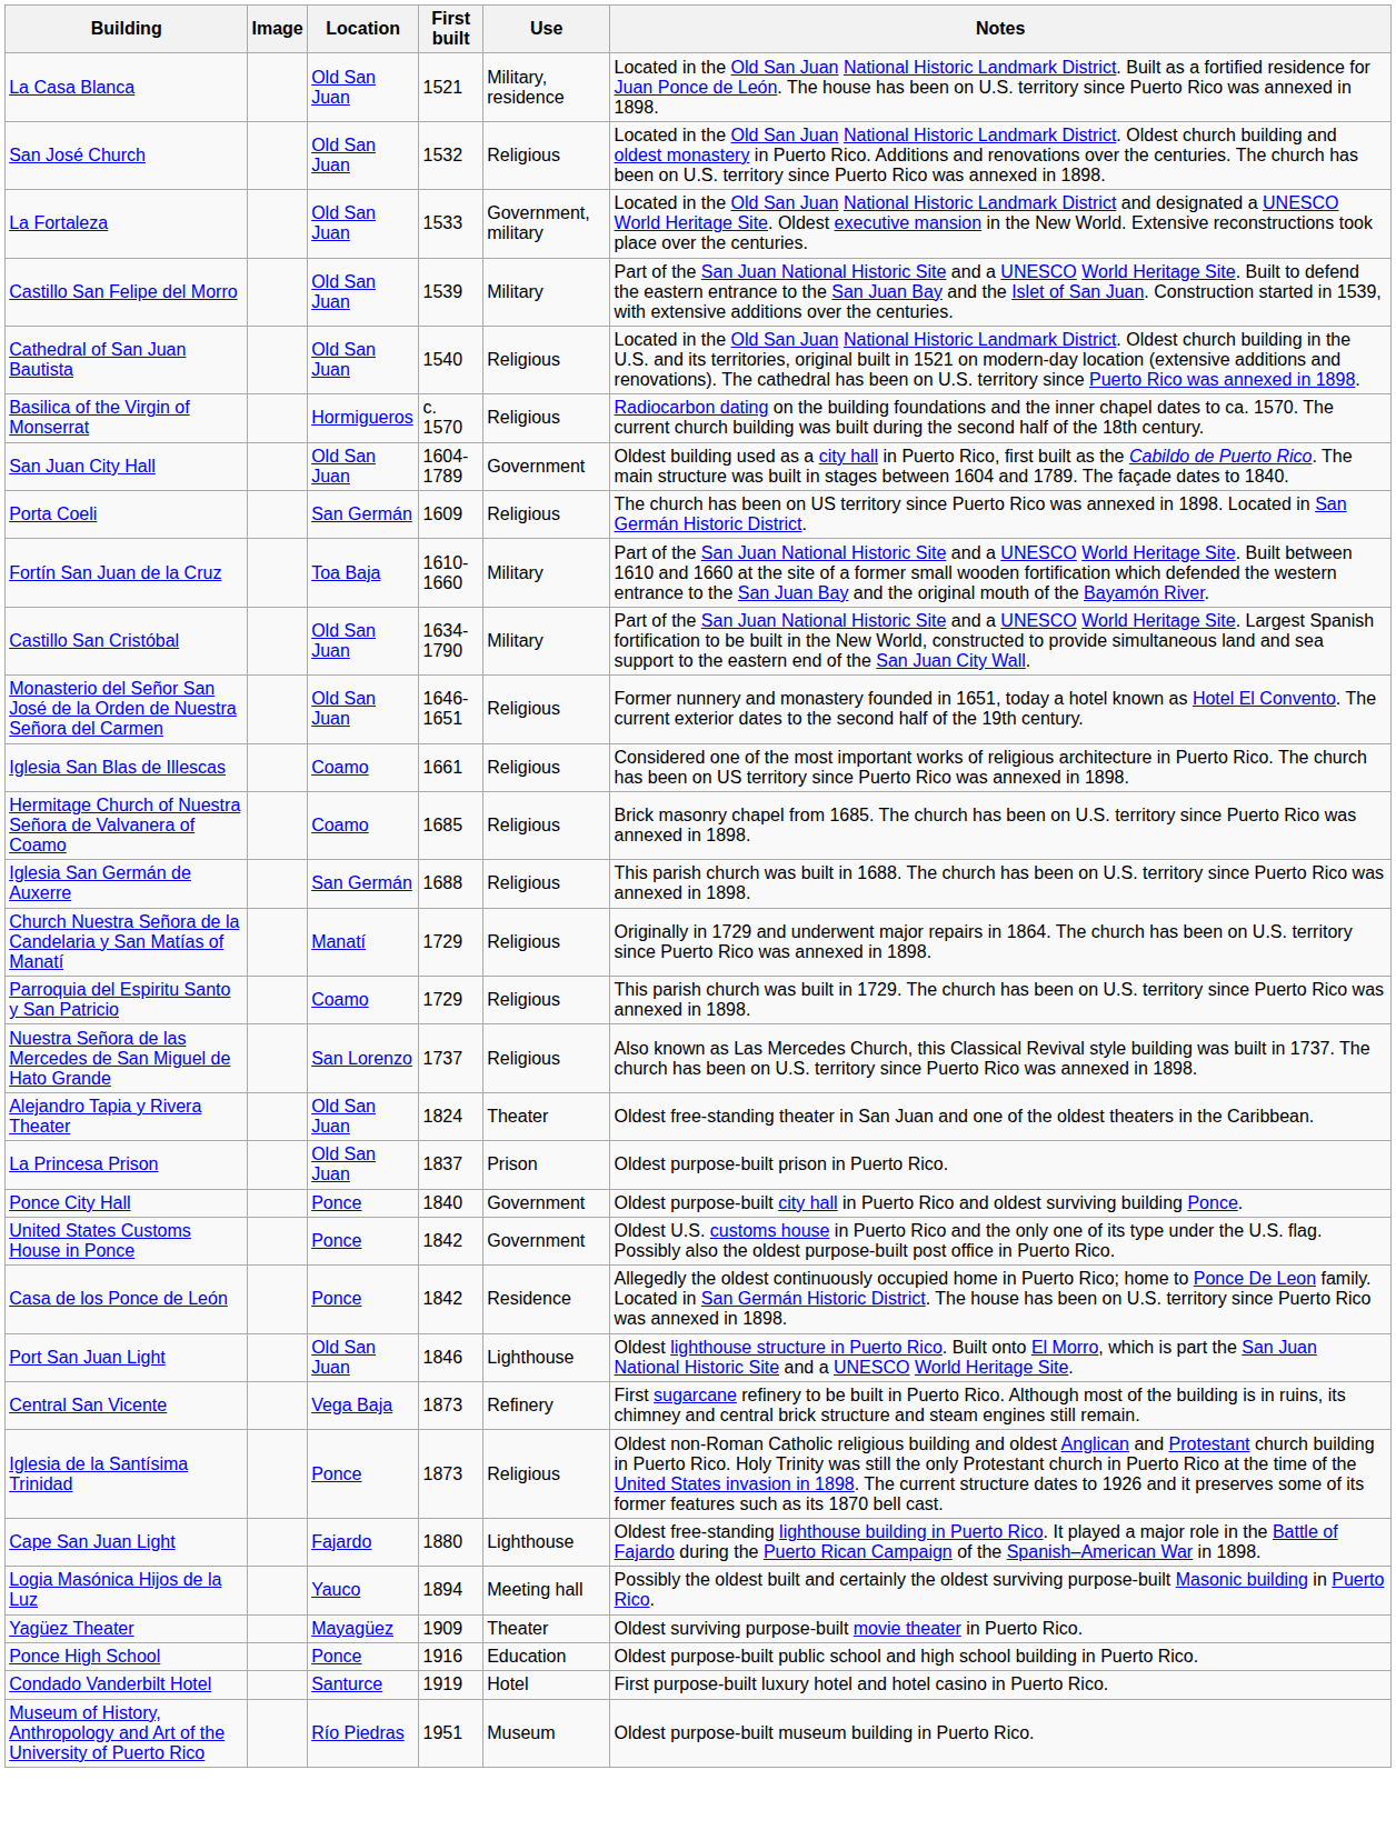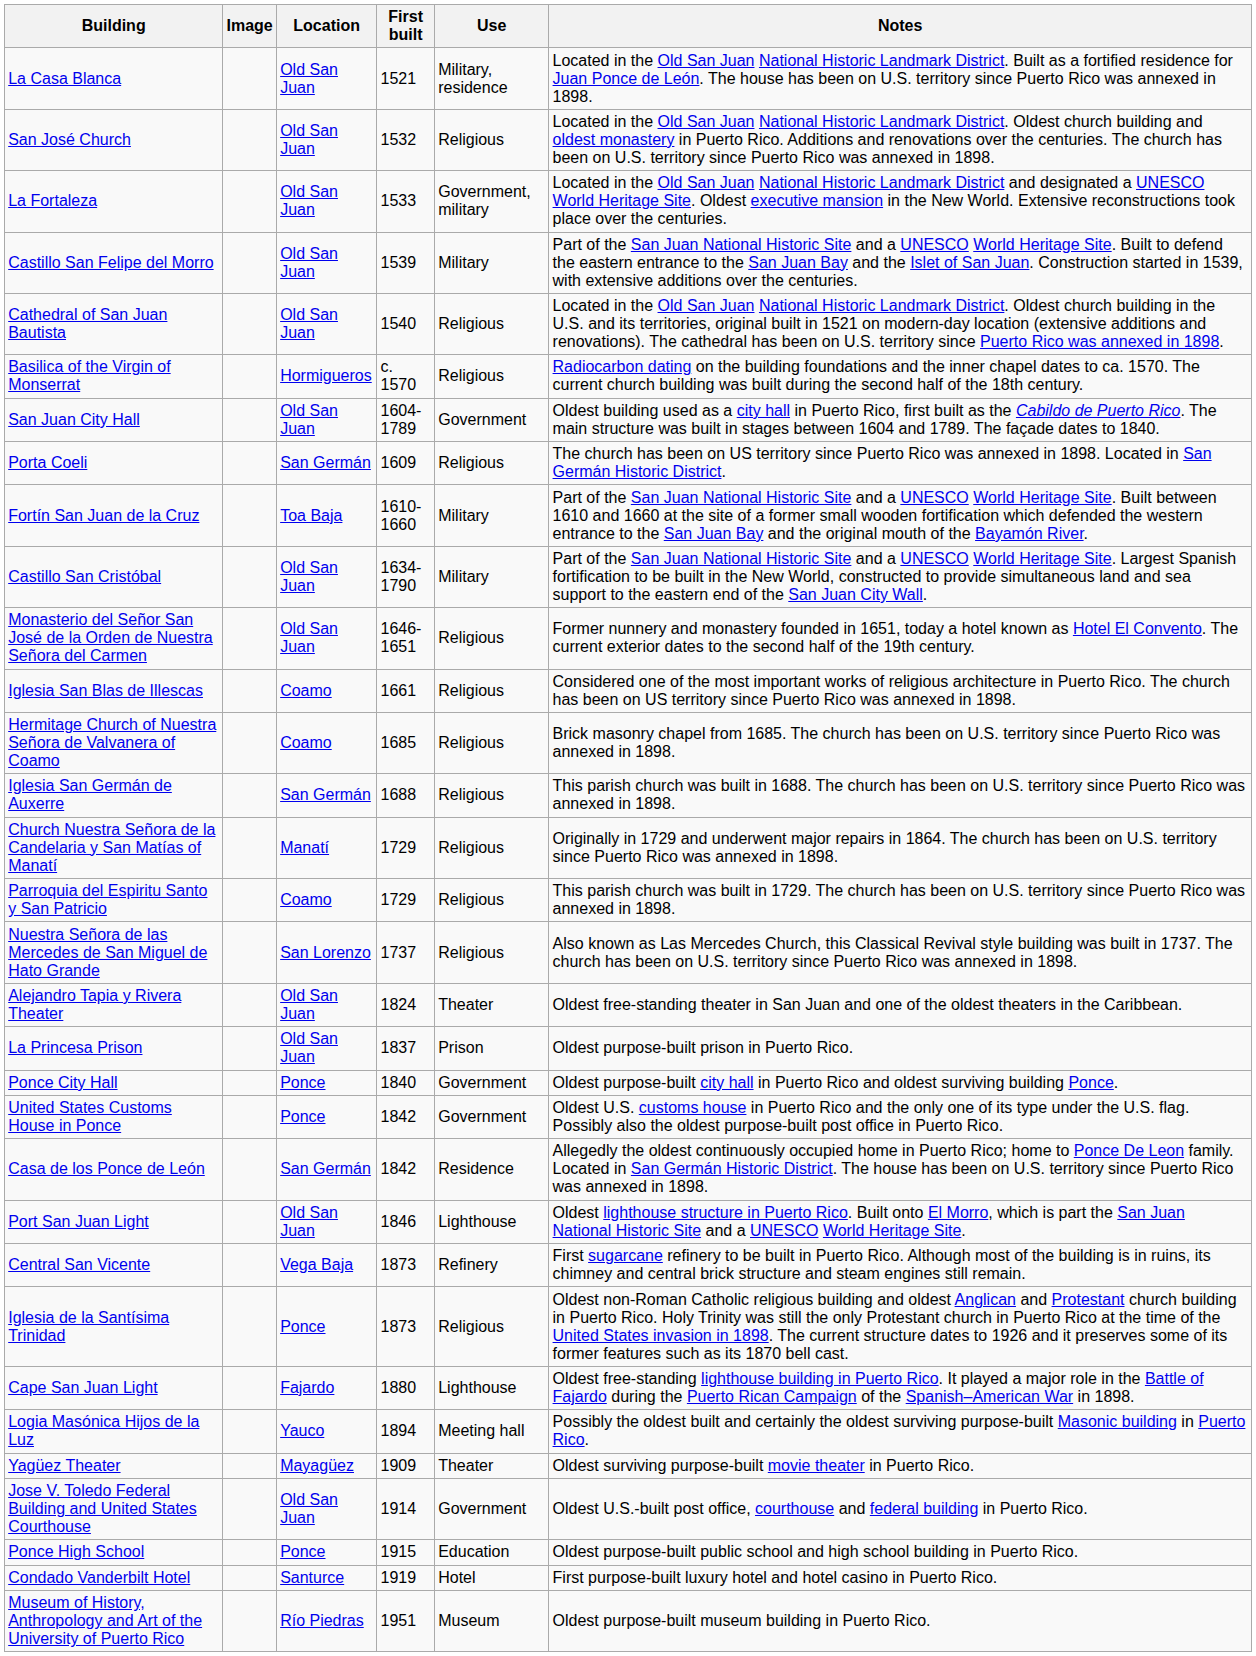Casa de los Ponce de León | Location: Ponce -> San Germán
+ row: Jose V. Toledo Federal Building and United States Courthouse | Old San Juan | 1914 | Government | Oldest U.S.-built post office, courthouse and federal building in Puerto Rico.
Ponce High School | First built: 1916 -> 1915
